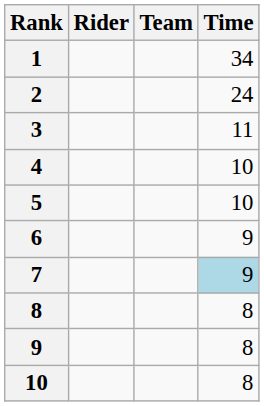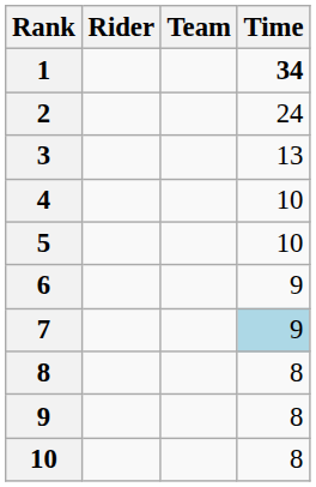1 | Time: normal -> bold
3 | Time: 11 -> 13
